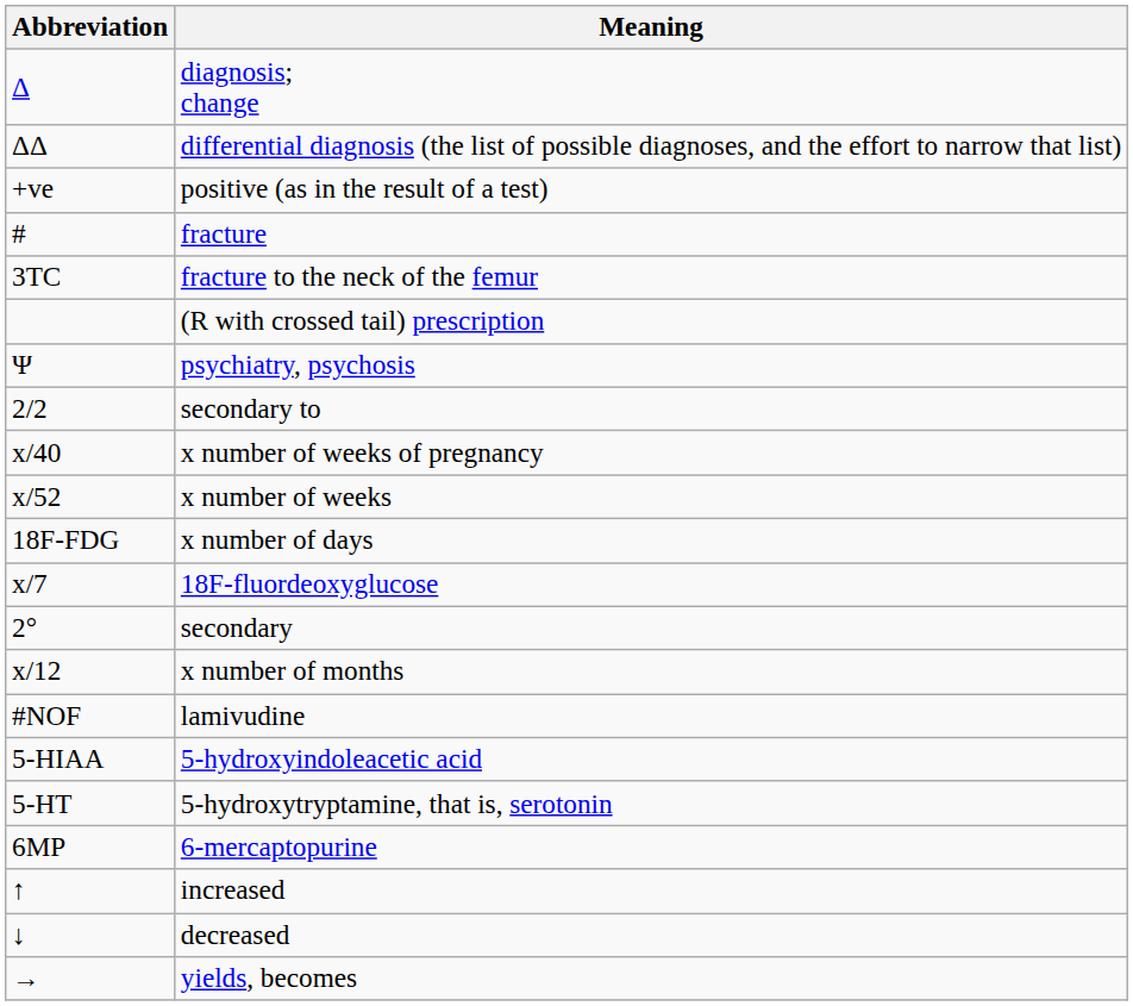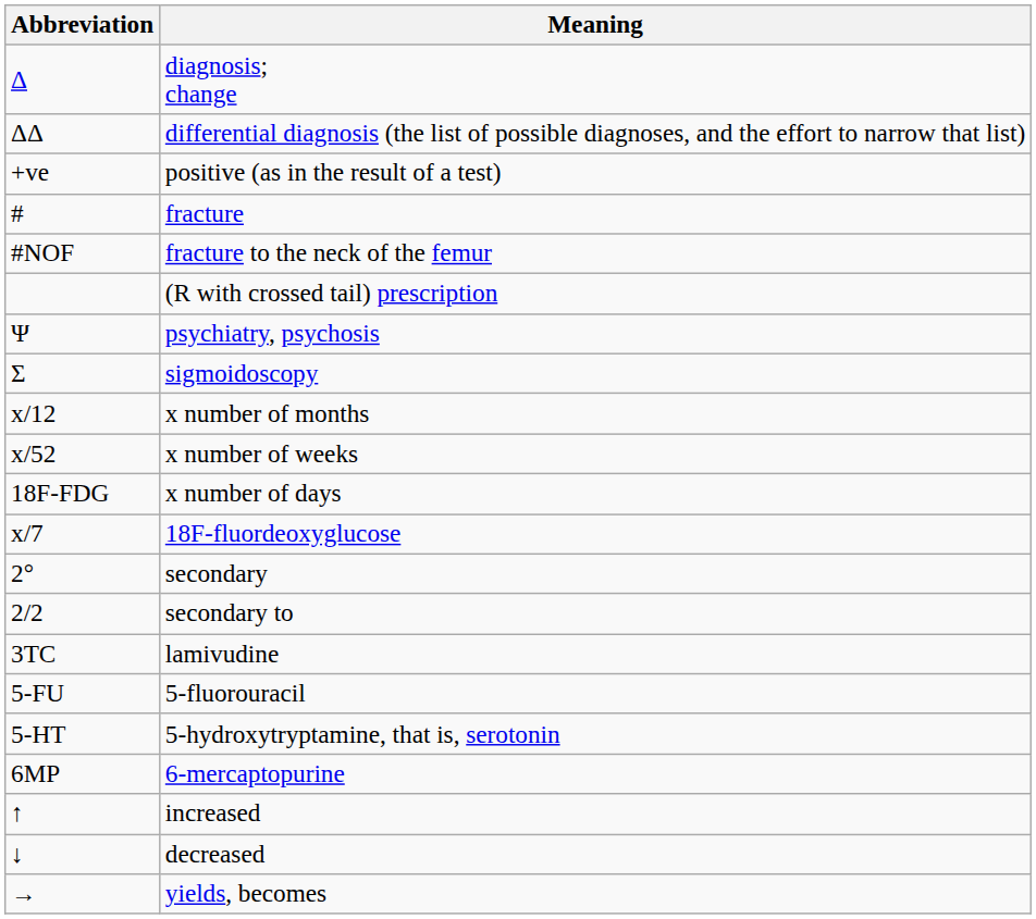fracture to the neck of the femur | Abbreviation: 3TC -> #NOF
+ row: Σ | sigmoidoscopy
rows swapped: x number of months <-> secondary to
- row: x/40 | x number of weeks of pregnancy
lamivudine | Abbreviation: #NOF -> 3TC
+ row: 5-FU | 5-fluorouracil
- row: 5-HIAA | 5-hydroxyindoleacetic acid
